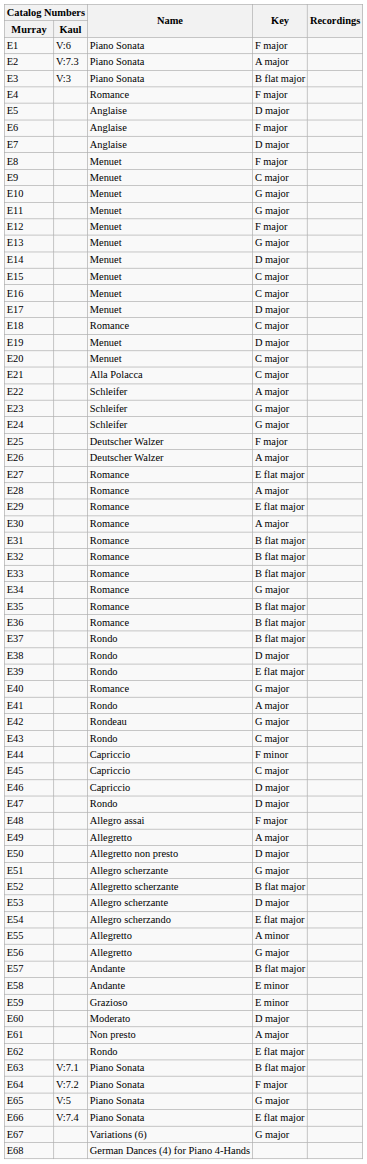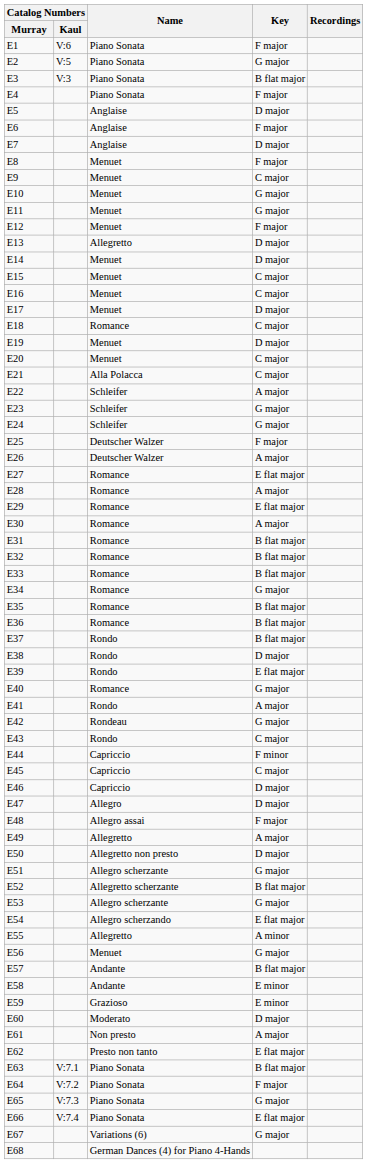E2 | Catalog Numbers / Kaul: V:7.3 -> V:5
E2 | Key: A major -> G major
E4 | Name: Romance -> Piano Sonata
E13 | Name: Menuet -> Allegretto
E13 | Key: G major -> D major
E47 | Name: Rondo -> Allegro
E53 | Key: D major -> G major
E56 | Name: Allegretto -> Menuet
E62 | Name: Rondo -> Presto non tanto
E65 | Catalog Numbers / Kaul: V:5 -> V:7.3
